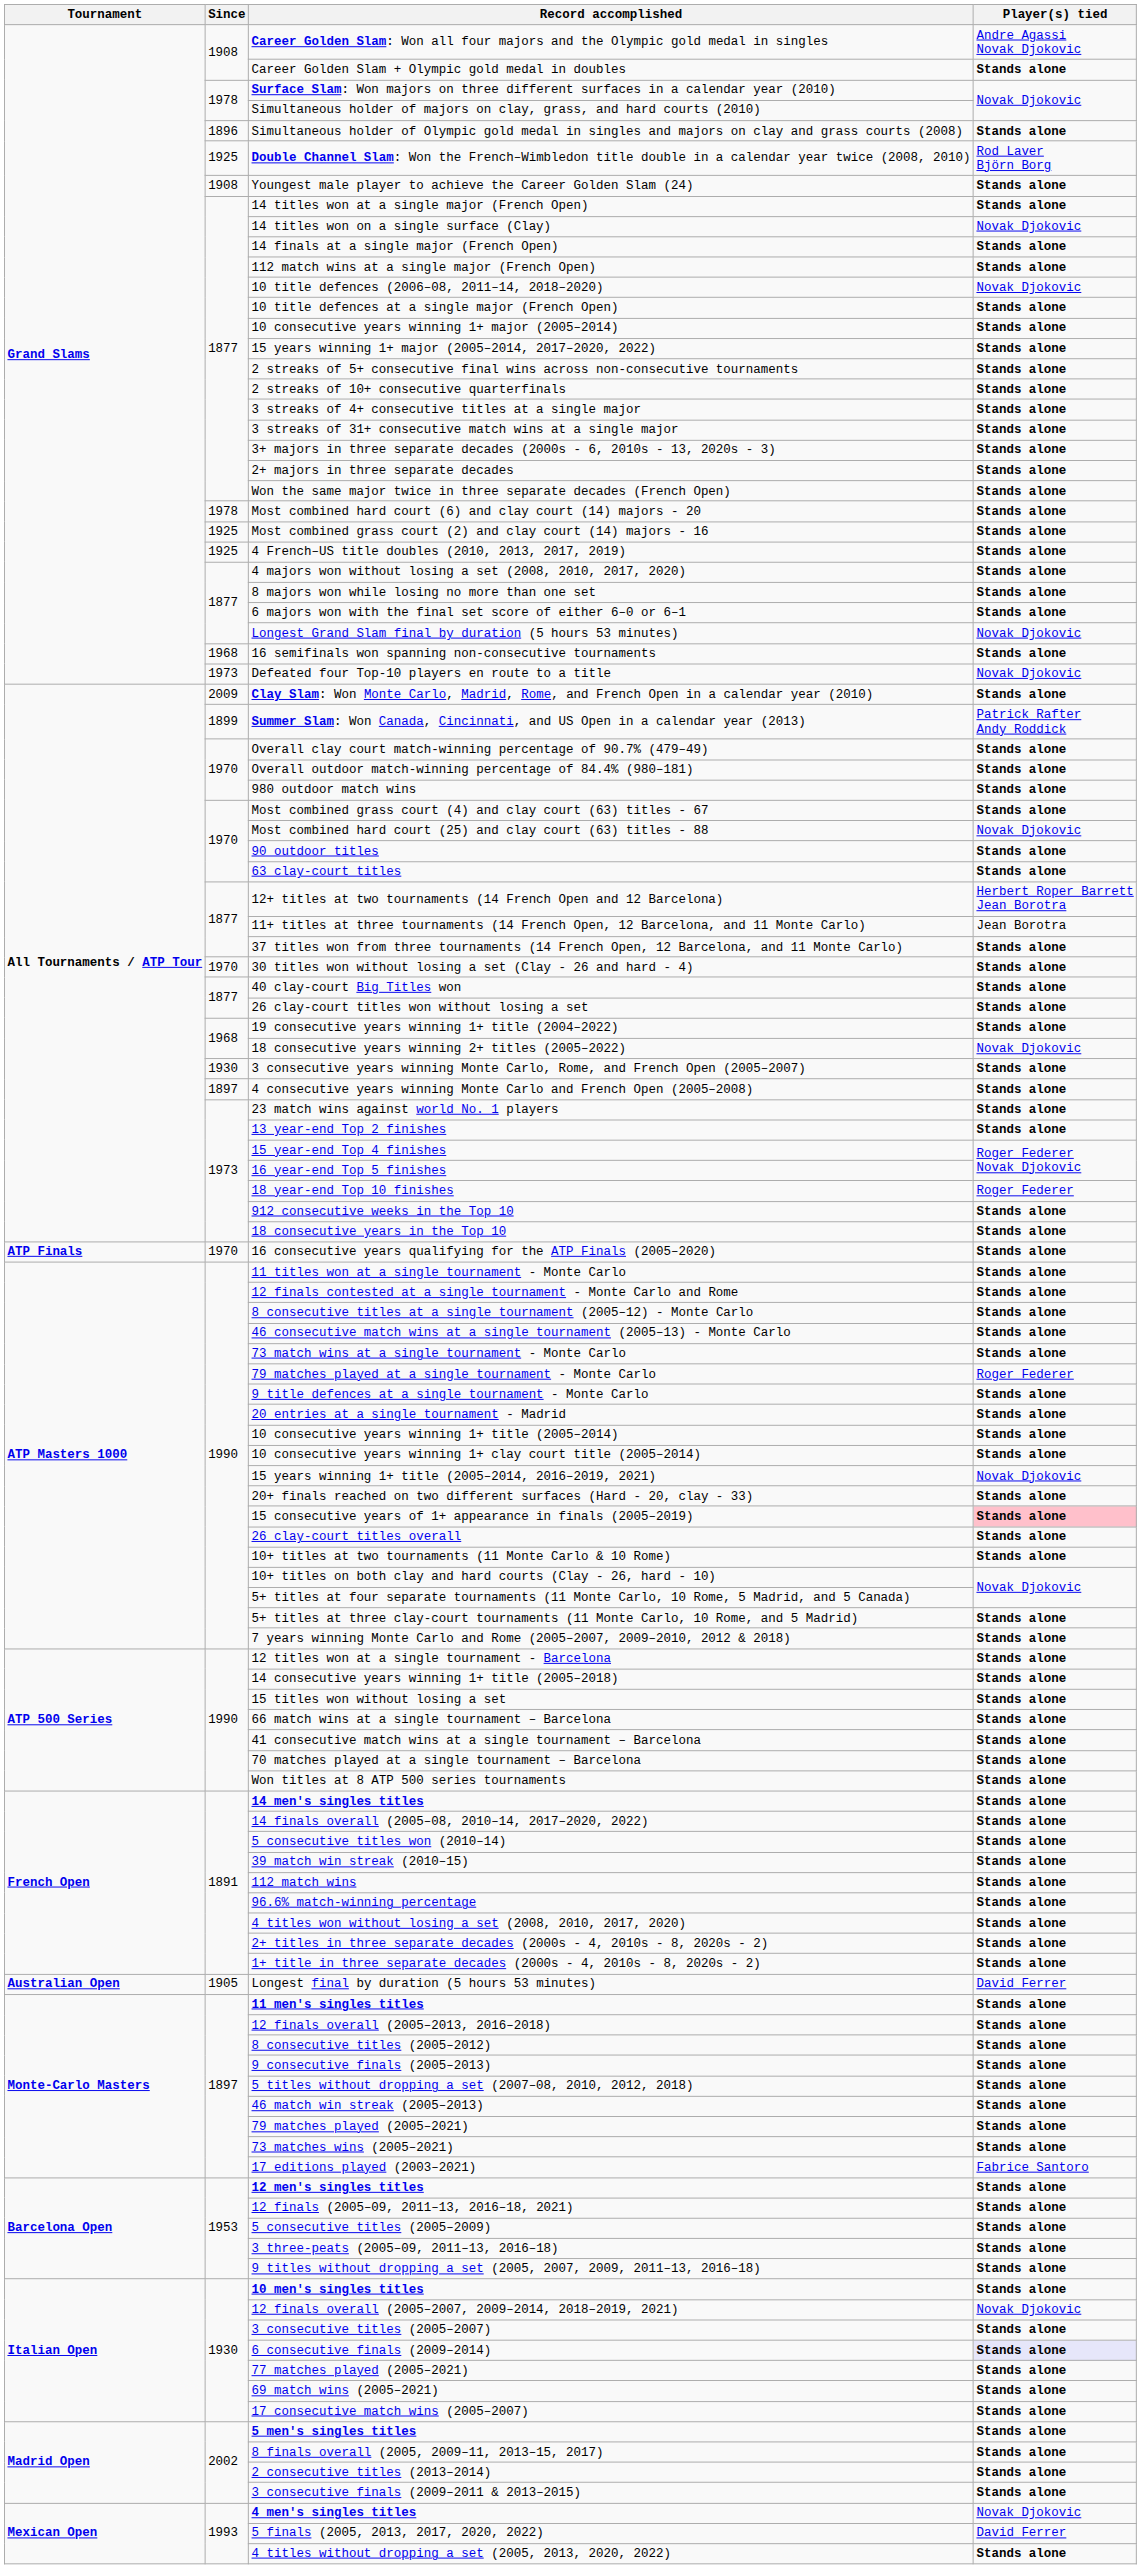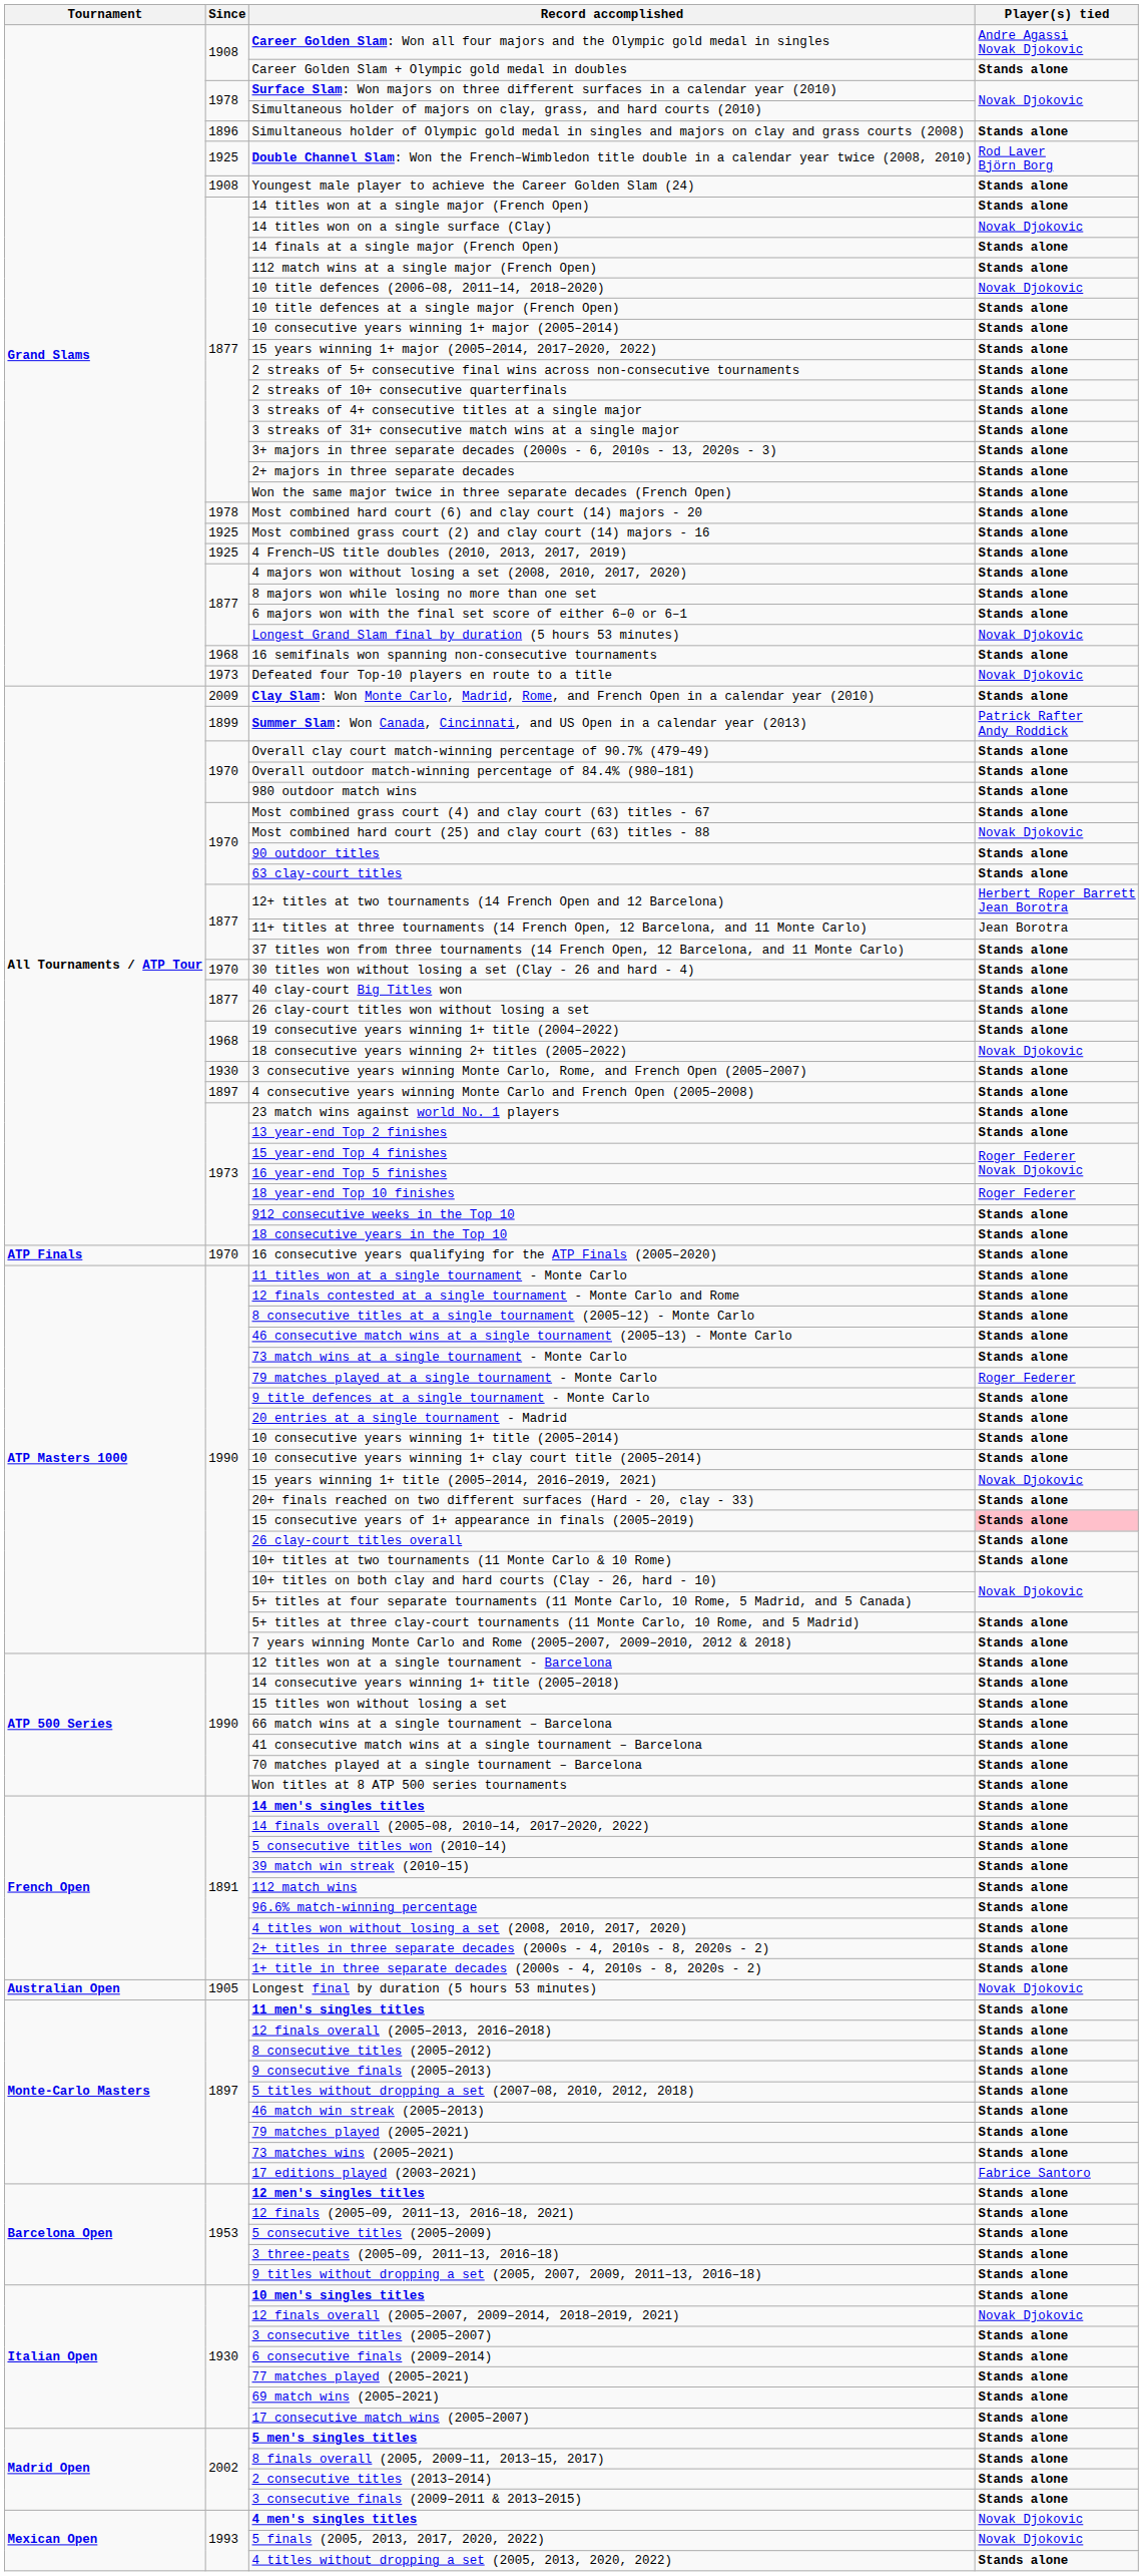Longest final by duration (5 hours 53 minutes) | Player(s) tied: David Ferrer -> Novak Djokovic
6 consecutive finals (2009–2014) | Player(s) tied: lavender background -> no background
5 finals (2005, 2013, 2017, 2020, 2022) | Player(s) tied: David Ferrer -> Novak Djokovic
